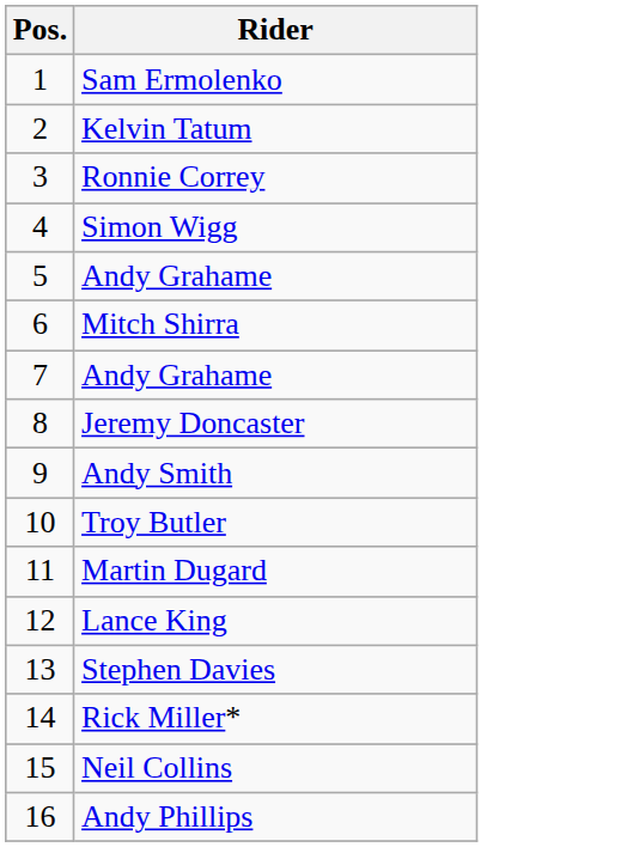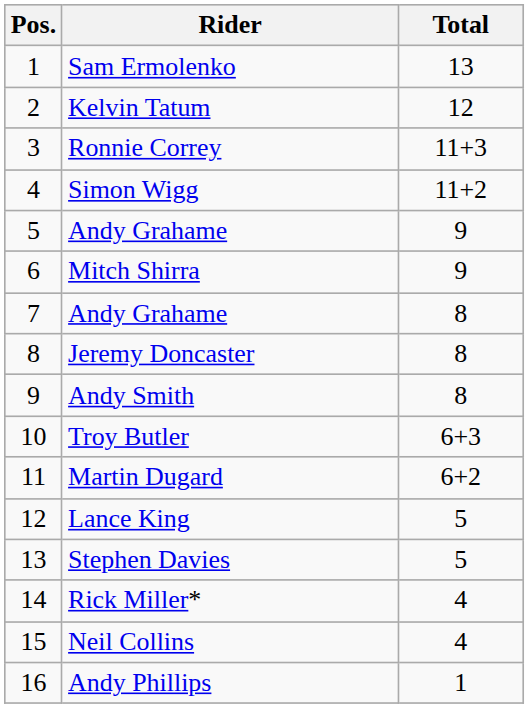+ column: Total | 13 | 12 | 11+3 | 11+2 | 9 | 9 | 8 | 8 | 8 | 6+3 | 6+2 | 5 | 5 | 4 | 4 | 1
